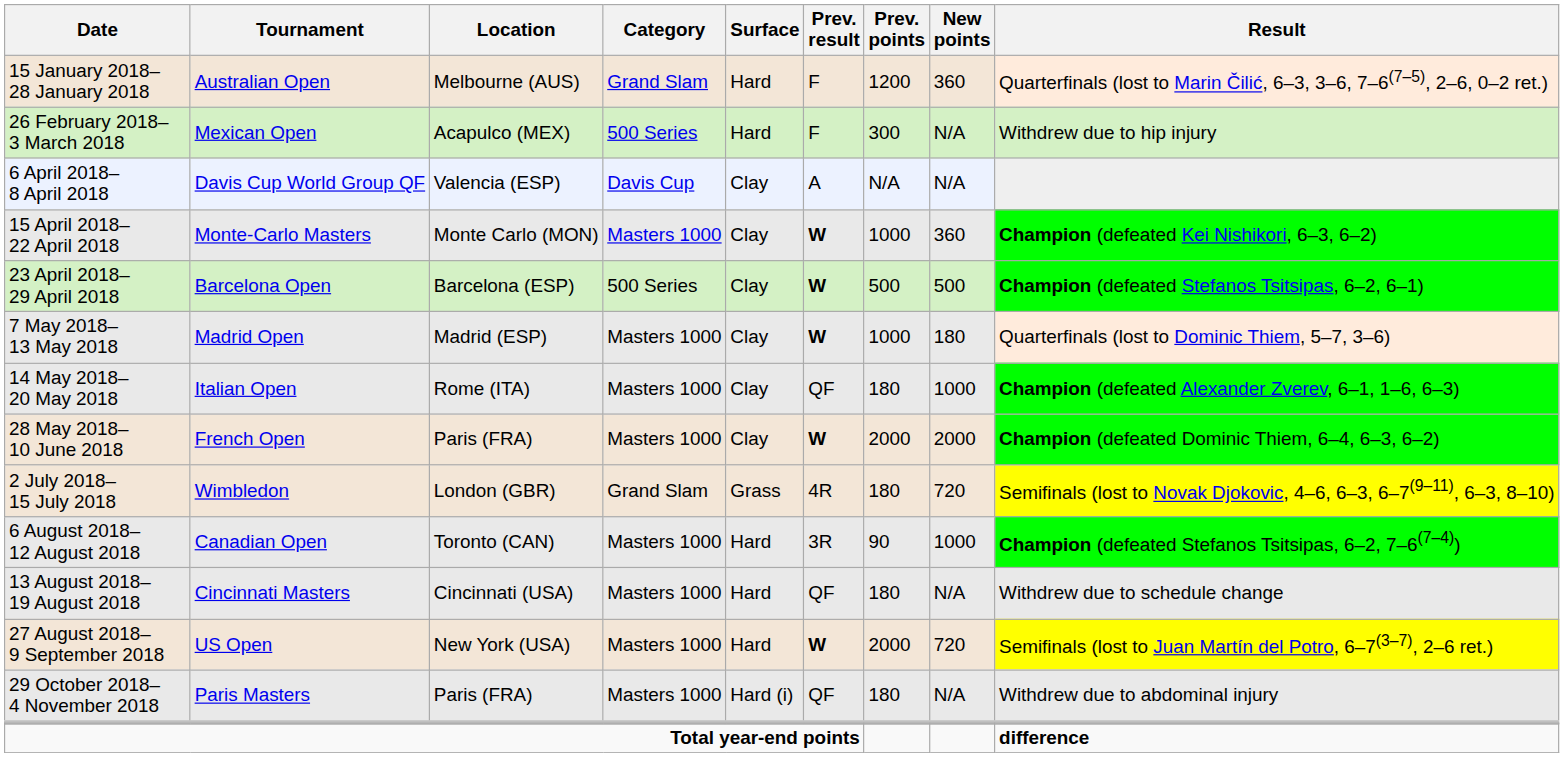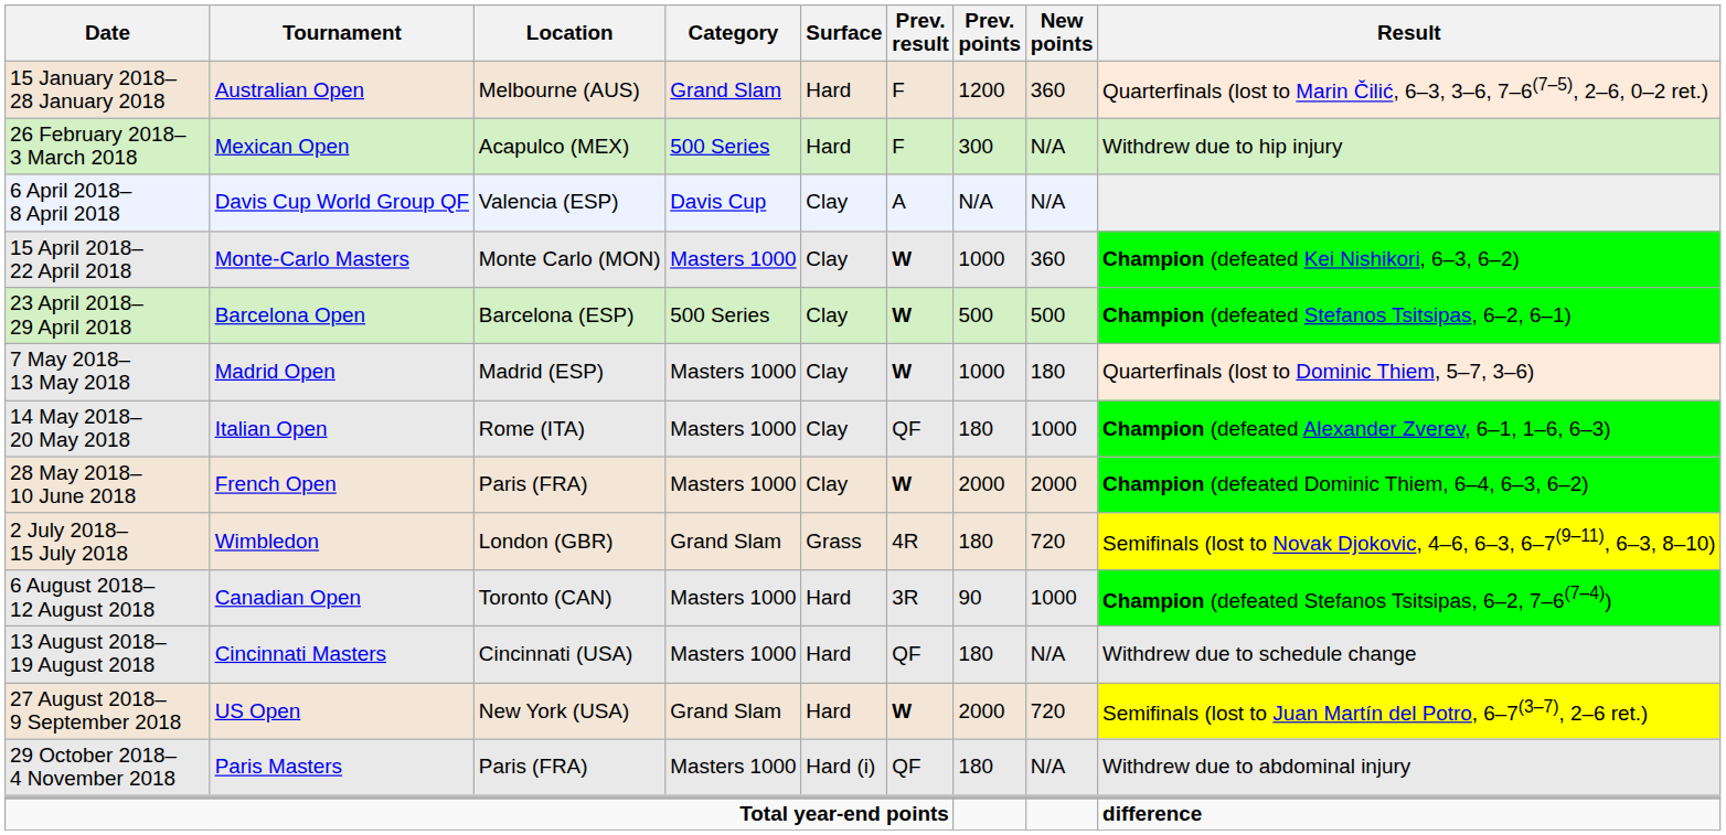27 August 2018– 9 September 2018 | Category: Masters 1000 -> Grand Slam
